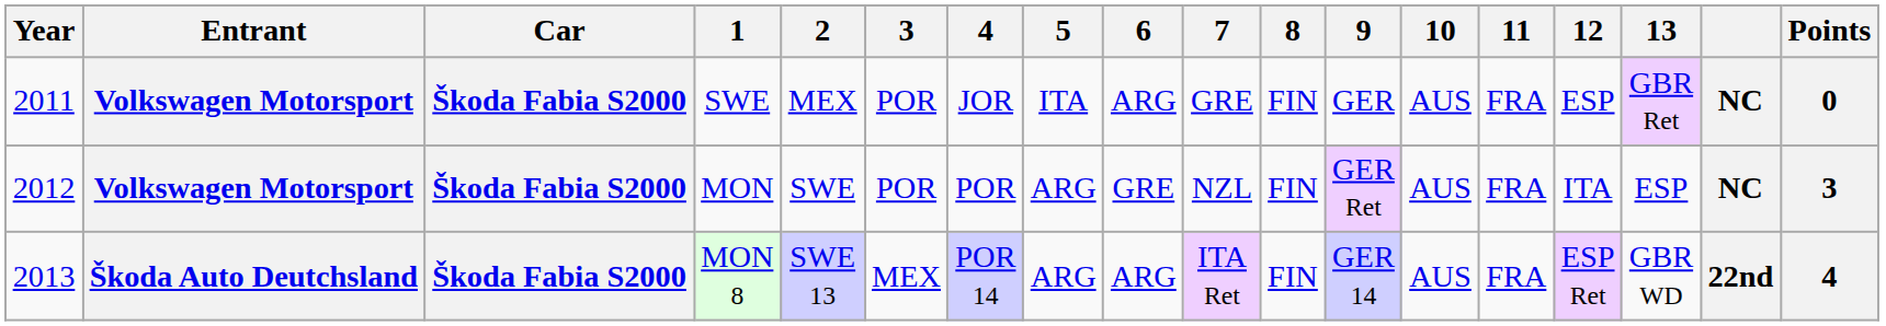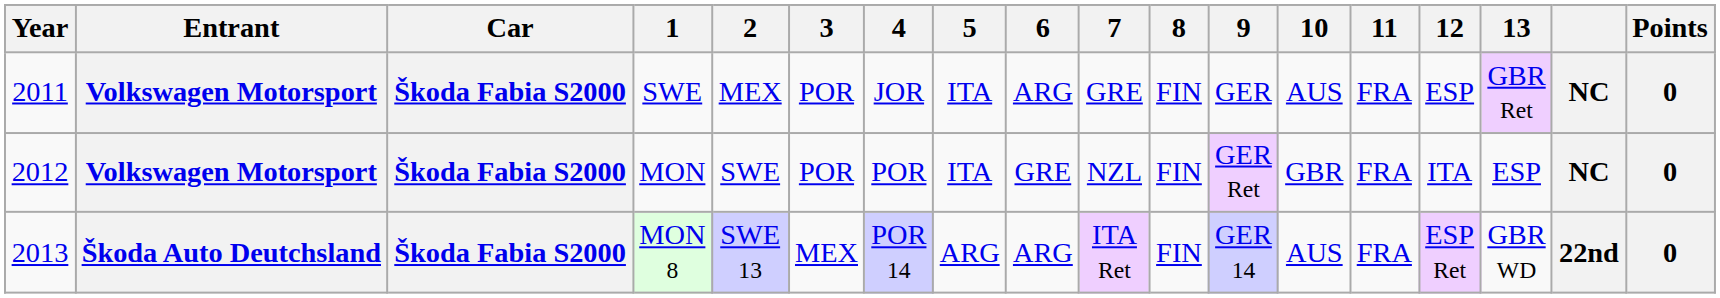MON | 5: ARG -> ITA
MON | 10: AUS -> GBR
MON | Points: 3 -> 0
MON 8 | Points: 4 -> 0
